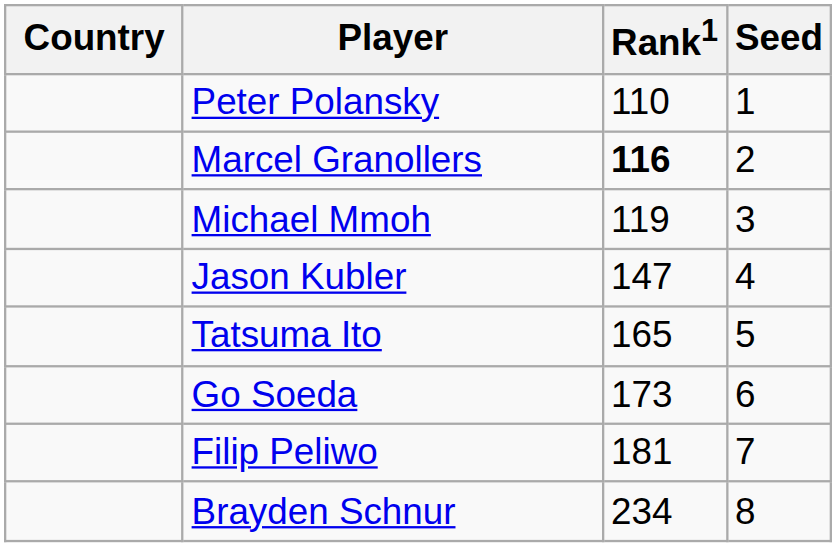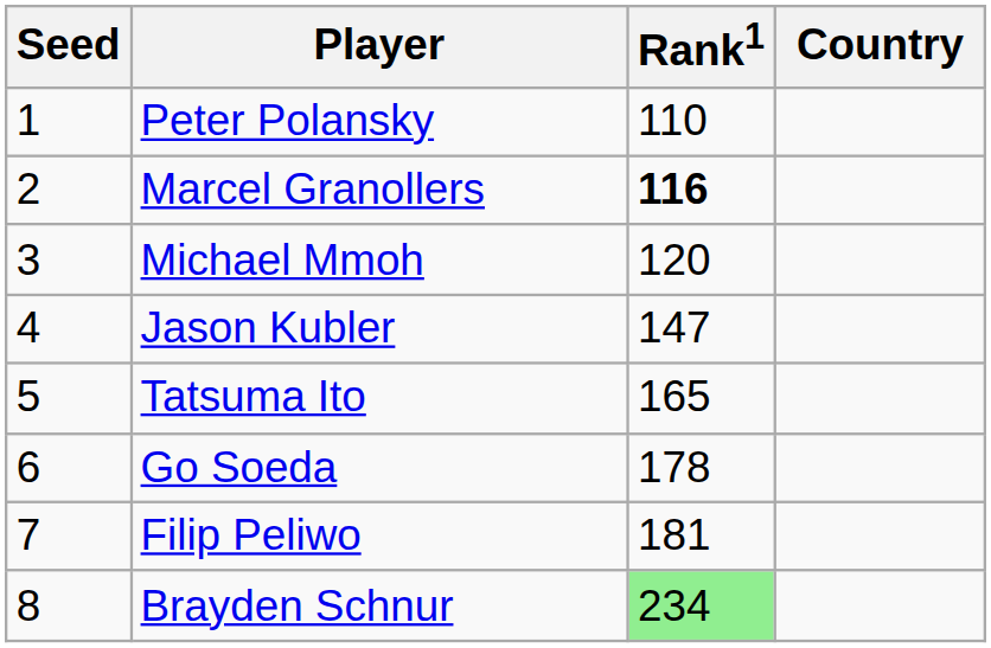columns swapped: Country <-> Seed
Michael Mmoh | Rank1: 119 -> 120
Go Soeda | Rank1: 173 -> 178
Brayden Schnur | Rank1: no background -> lightgreen background
